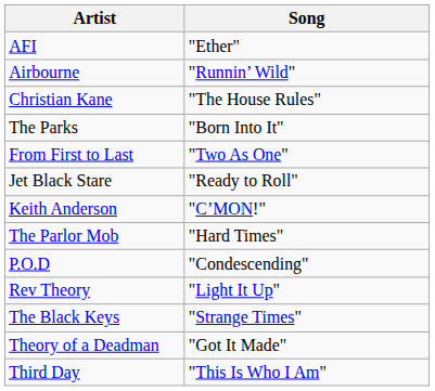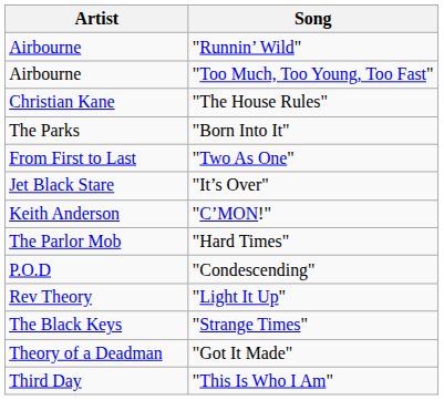- row: AFI | "Ether"
+ row: Airbourne | "Too Much, Too Young, Too Fast"
+ row: Jet Black Stare | "It’s Over"
- row: Jet Black Stare | "Ready to Roll"
